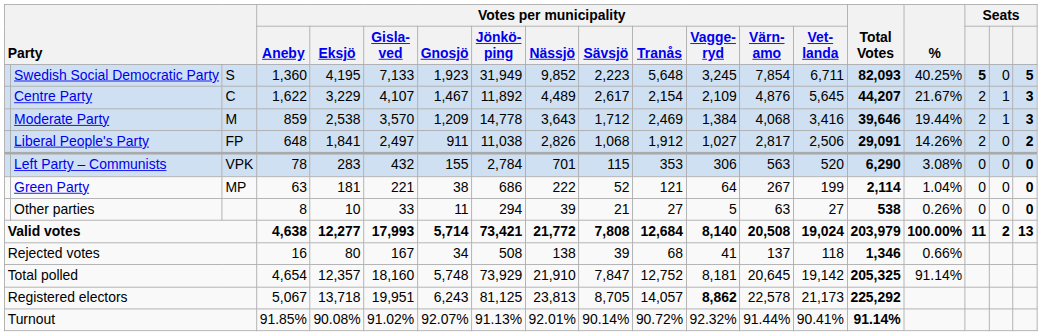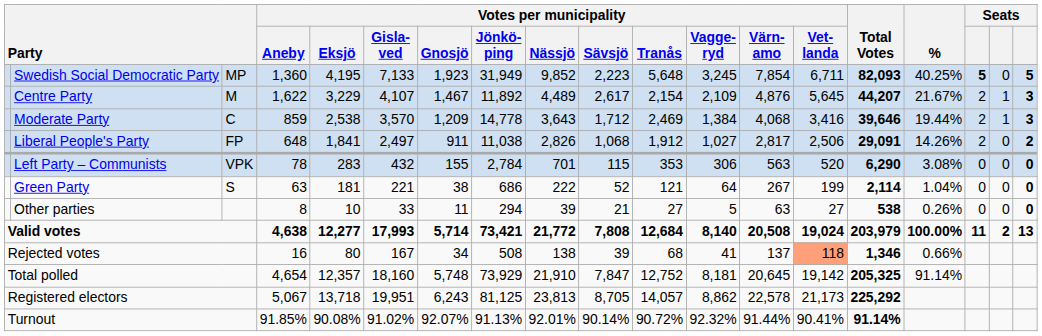Swedish Social Democratic Party | column 3: S -> MP
Centre Party | column 3: C -> M
Moderate Party | column 3: M -> C
Green Party | column 3: MP -> S
Rejected votes | Votes per municipality / Vet- landa: no background -> lightsalmon background
Registered electors | Votes per municipality / Vagge- ryd: bold -> normal
